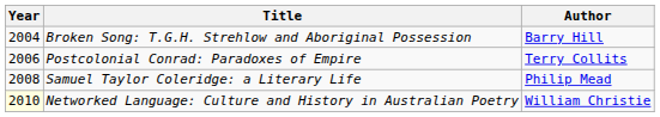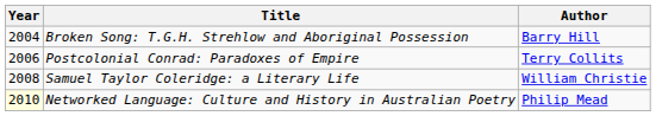Samuel Taylor Coleridge: a Literary Life | Author: Philip Mead -> William Christie
Networked Language: Culture and History in Australian Poetry | Author: William Christie -> Philip Mead
